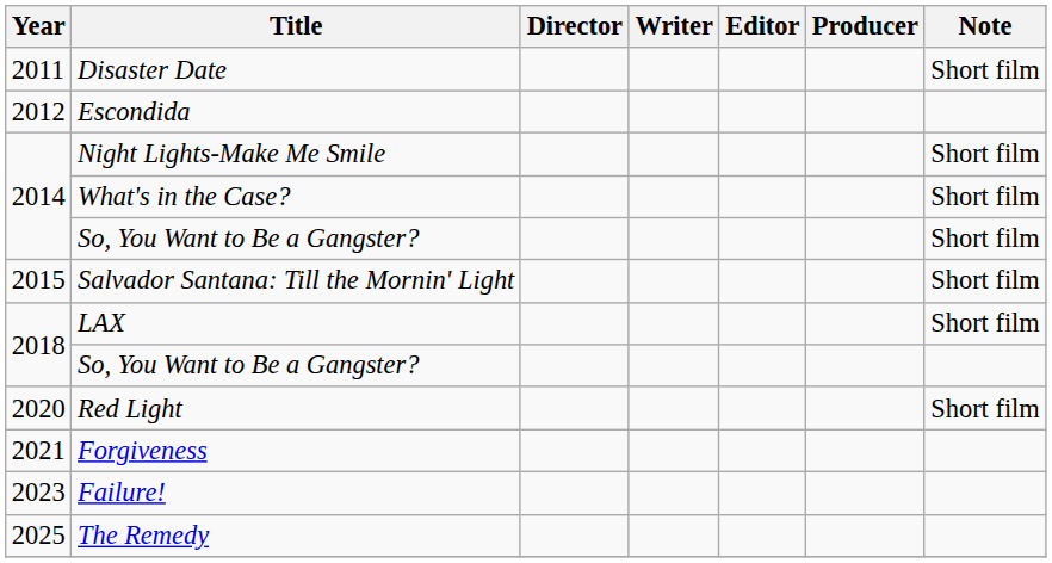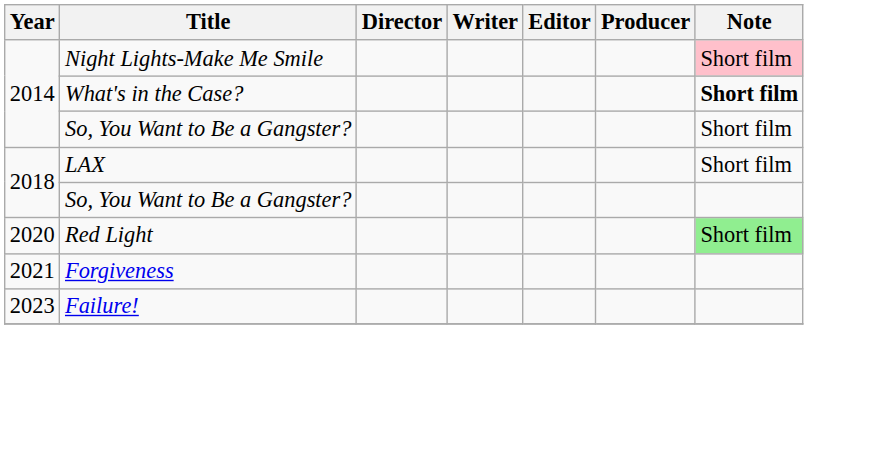- row: 2011 | Disaster Date | Short film
- row: 2012 | Escondida
Night Lights-Make Me Smile | Note: no background -> pink background
What's in the Case? | Note: normal -> bold
- row: 2015 | Salvador Santana: Till the Mornin' Light | Short film
Red Light | Note: no background -> lightgreen background
- row: 2025 | The Remedy
